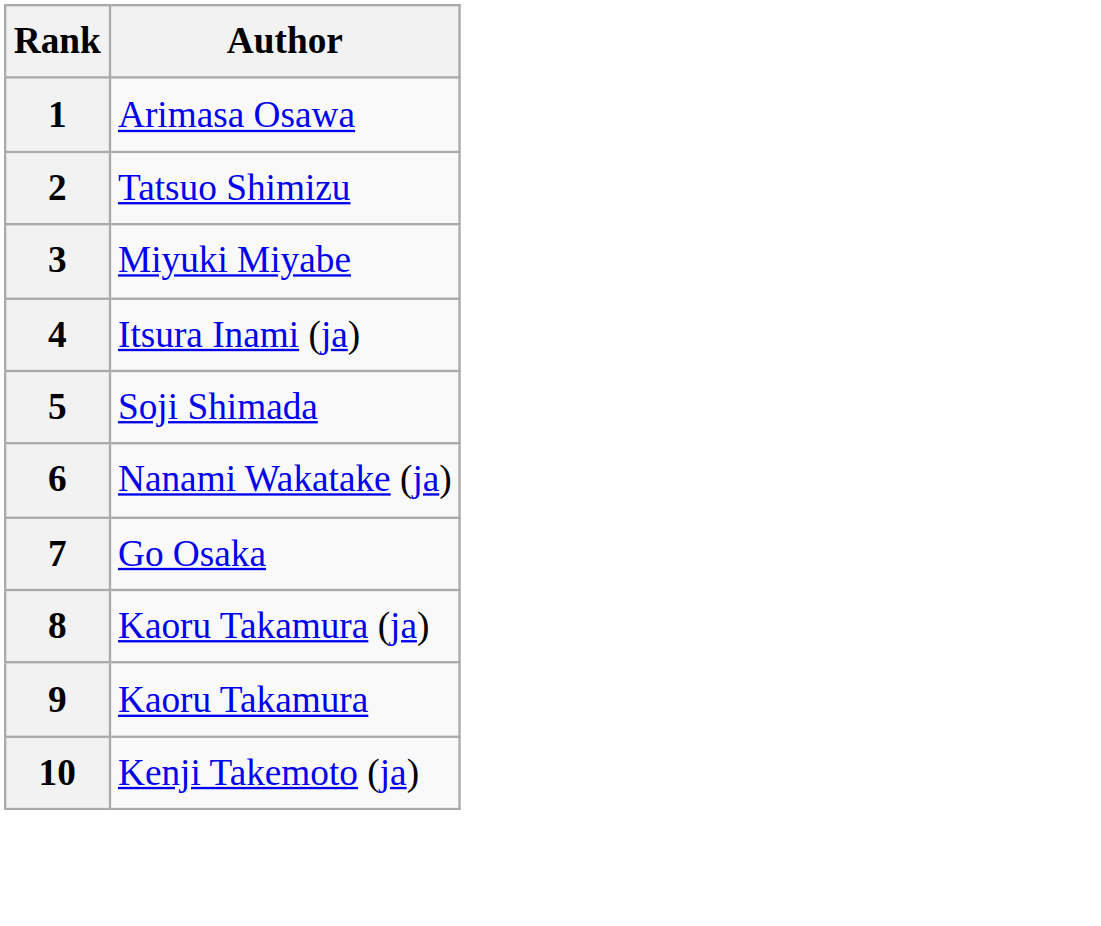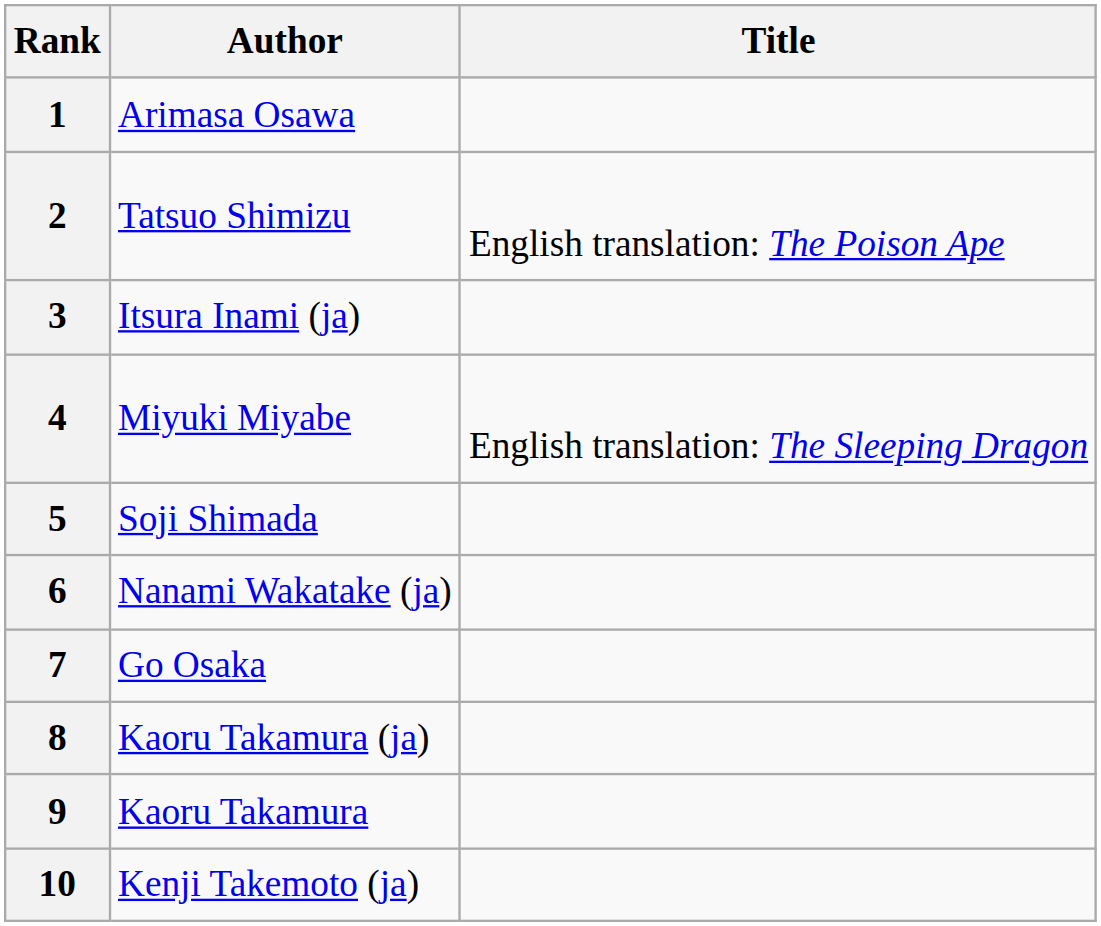+ column: Title | English translation: The Poison Ape | English translation: The Sleeping Dragon
3 | Author: Miyuki Miyabe -> Itsura Inami (ja)
4 | Author: Itsura Inami (ja) -> Miyuki Miyabe
